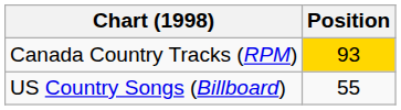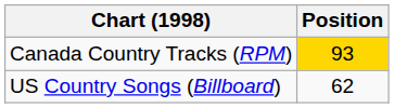US Country Songs (Billboard) | Position: 55 -> 62
